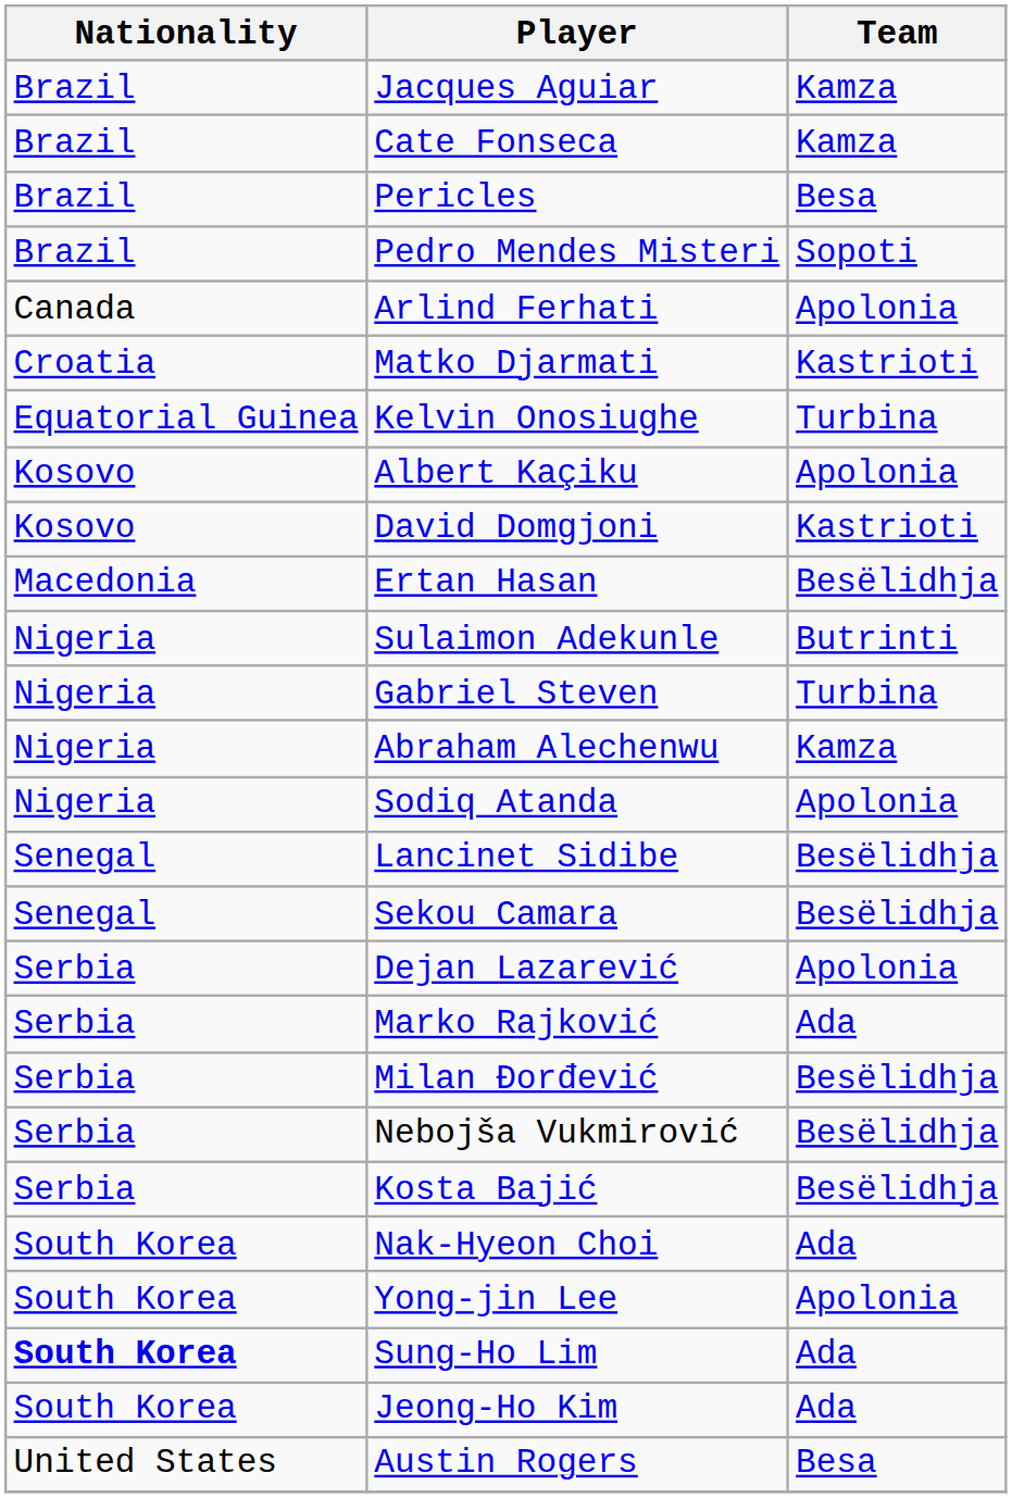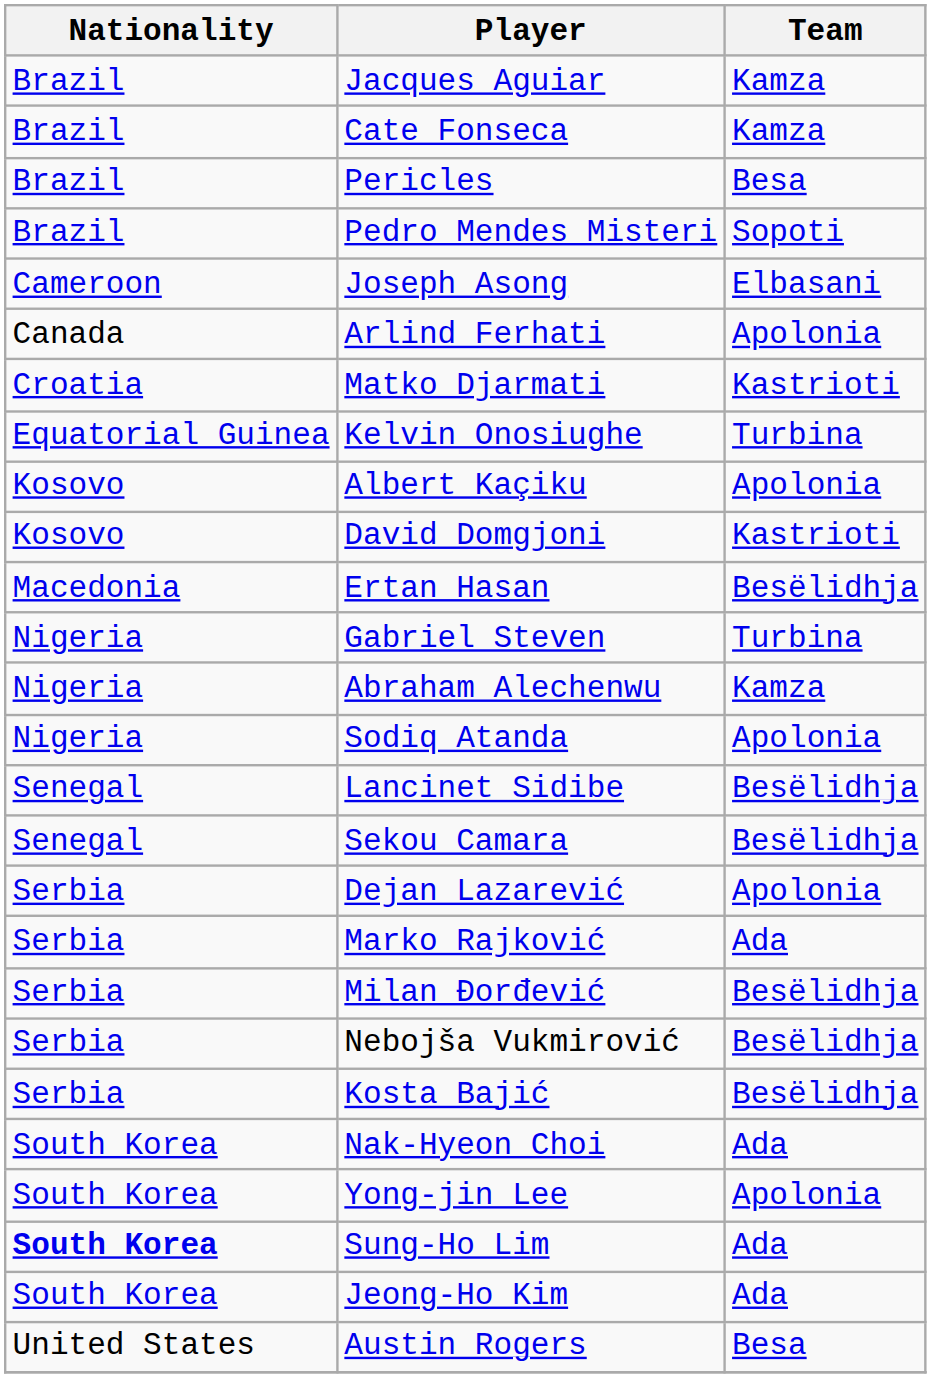+ row: Cameroon | Joseph Asong | Elbasani
- row: Nigeria | Sulaimon Adekunle | Butrinti
